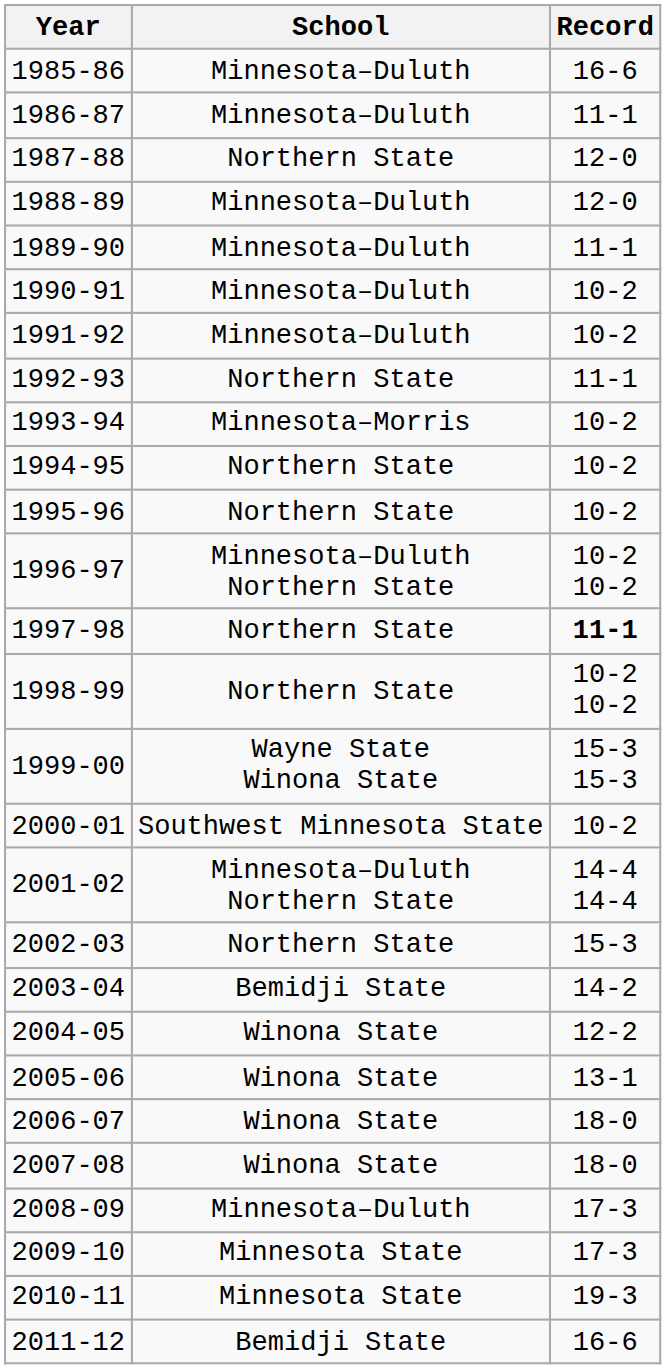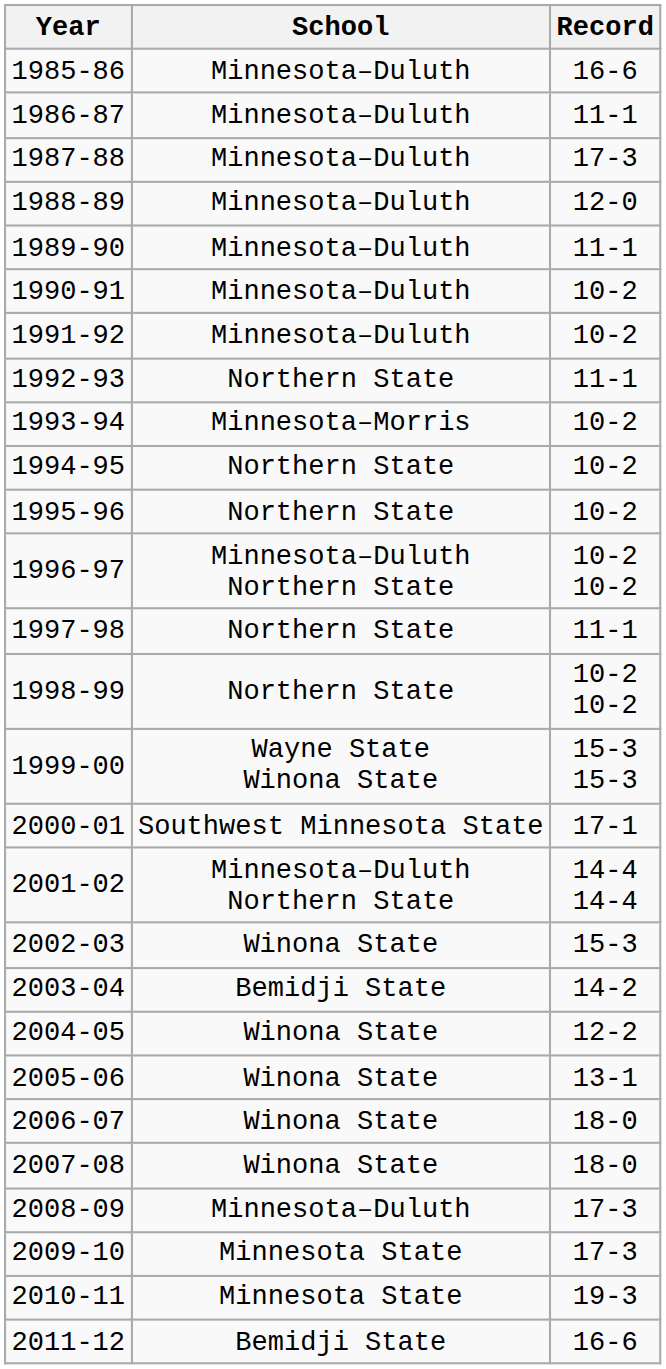1987-88 | School: Northern State -> Minnesota–Duluth
1987-88 | Record: 12-0 -> 17-3
1997-98 | Record: bold -> normal
2000-01 | Record: 10-2 -> 17-1
2002-03 | School: Northern State -> Winona State
